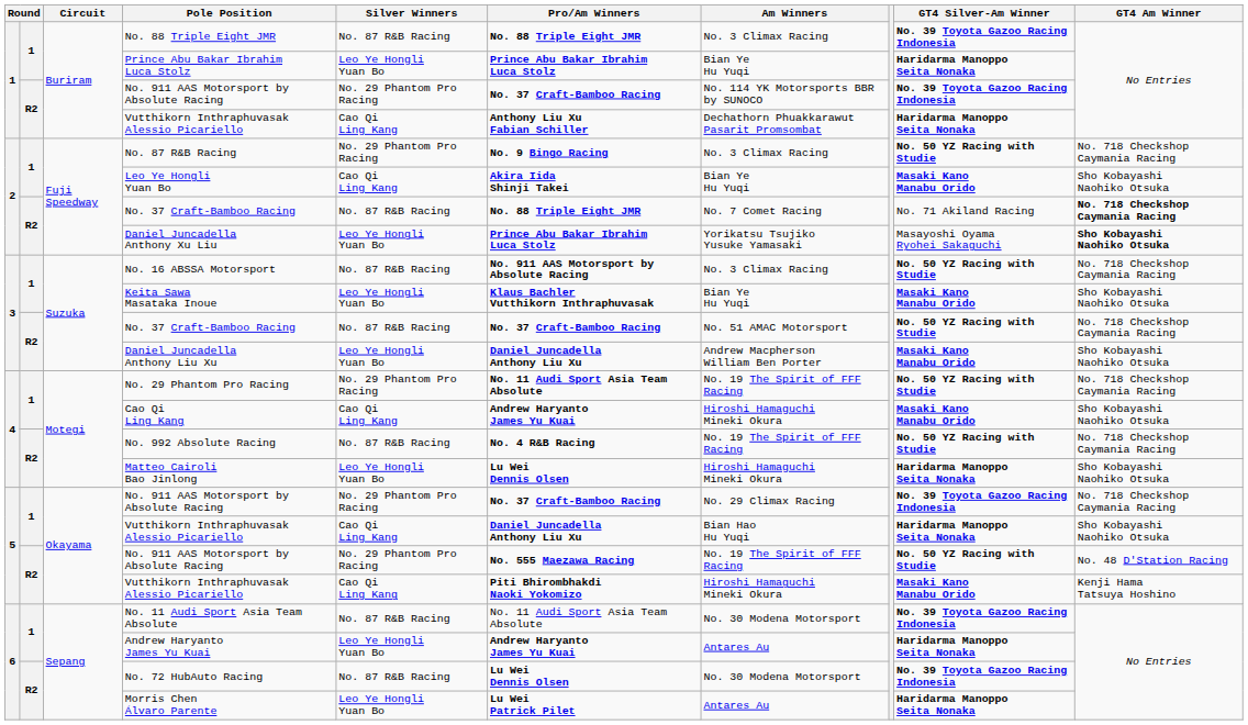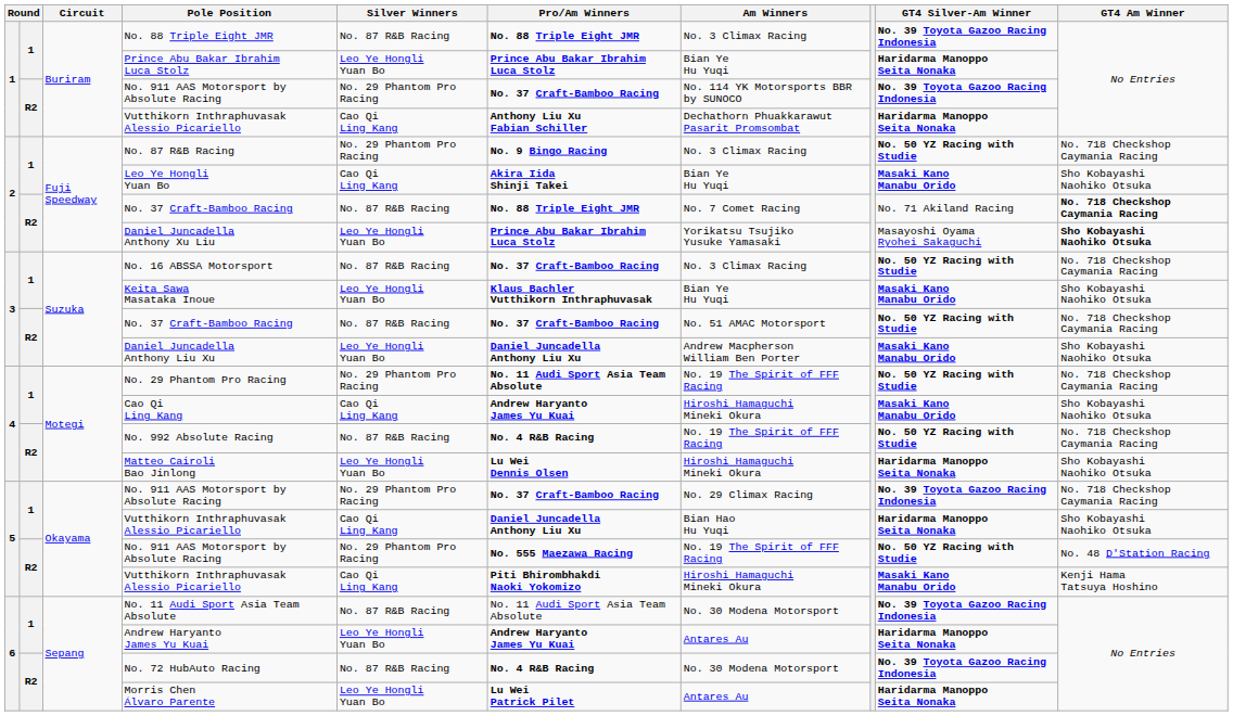No. 16 ABSSA Motorsport | Pro/Am Winners: No. 911 AAS Motorsport by Absolute Racing -> No. 37 Craft-Bamboo Racing
No. 72 HubAuto Racing | Pro/Am Winners: Lu Wei Dennis Olsen -> No. 4 R&B Racing
